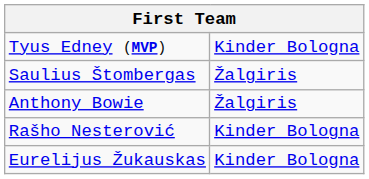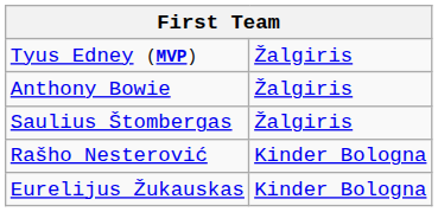Tyus Edney (MVP) | column 2: Kinder Bologna -> Žalgiris
rows swapped: Anthony Bowie <-> Saulius Štombergas
